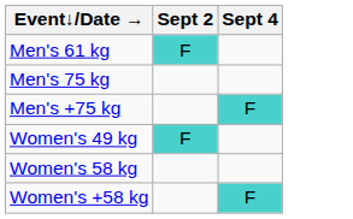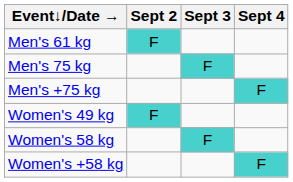+ column: Sept 3 | F | F
